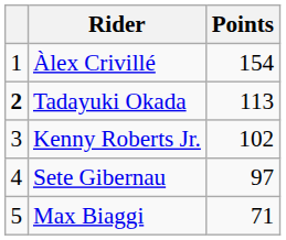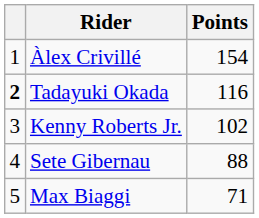Tadayuki Okada | Points: 113 -> 116
Sete Gibernau | Points: 97 -> 88
